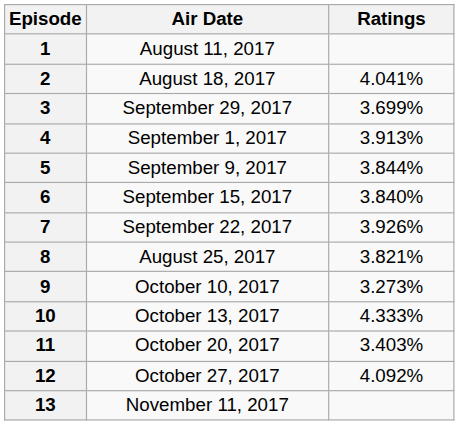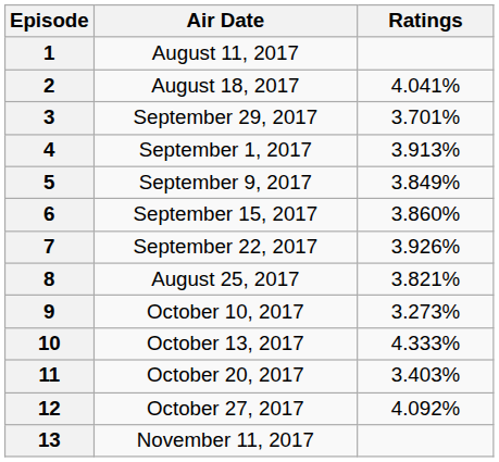3 | Ratings: 3.699% -> 3.701%
5 | Ratings: 3.844% -> 3.849%
6 | Ratings: 3.840% -> 3.860%
